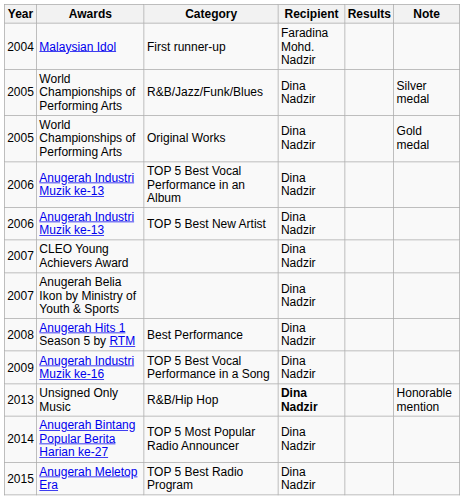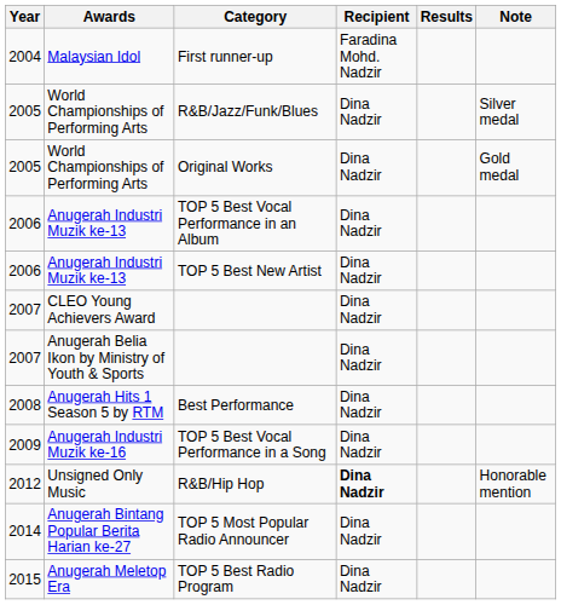R&B/Hip Hop | Year: 2013 -> 2012
